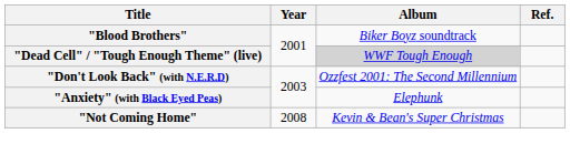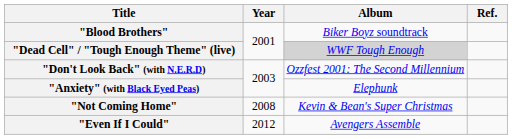+ row: "Even If I Could" | 2012 | Avengers Assemble
